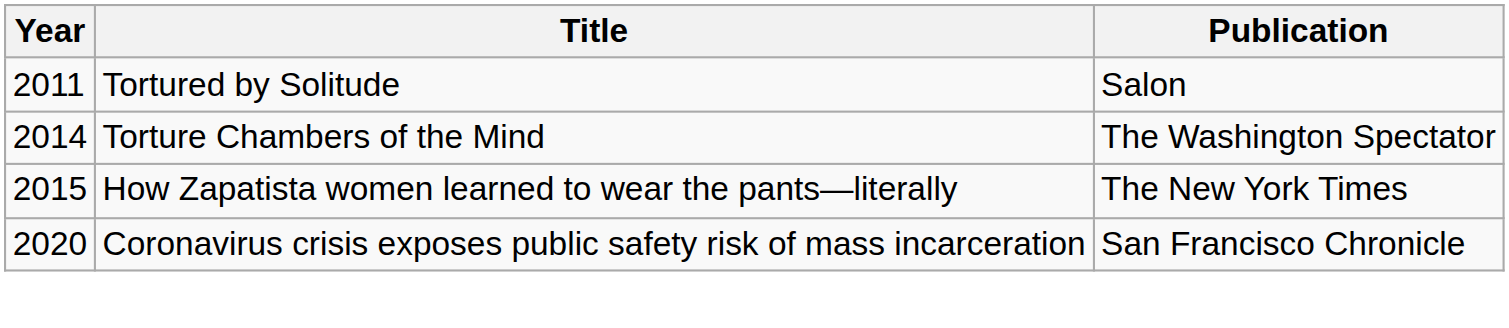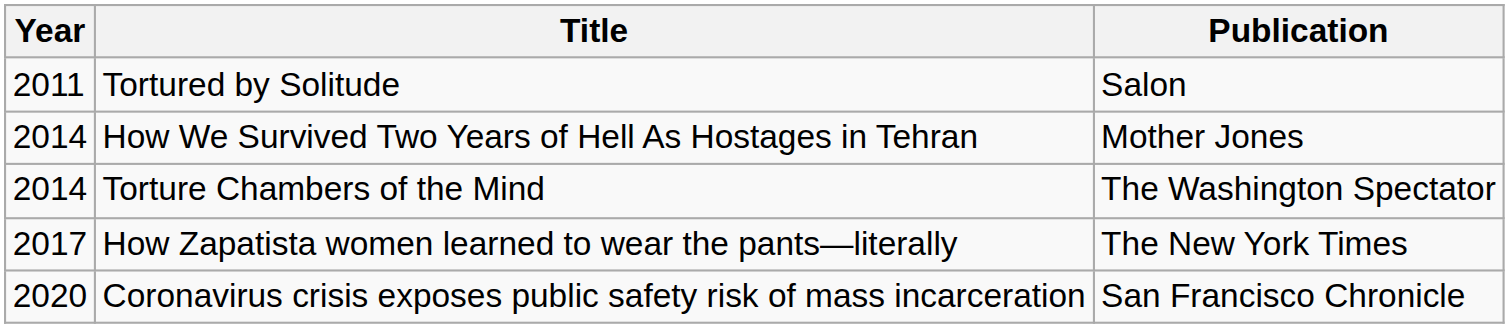+ row: 2014 | How We Survived Two Years of Hell As Hostages in Tehran | Mother Jones
How Zapatista women learned to wear the pants—literally | Year: 2015 -> 2017
